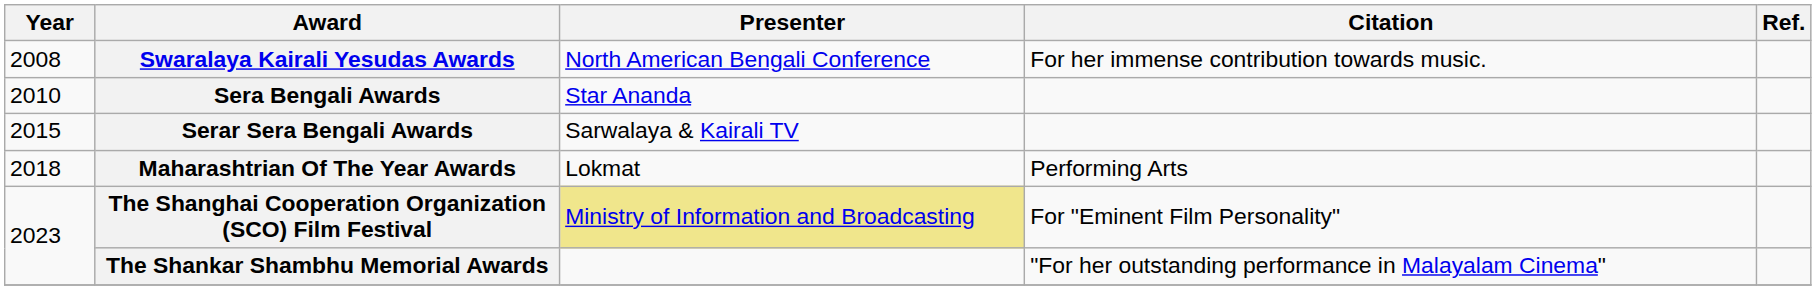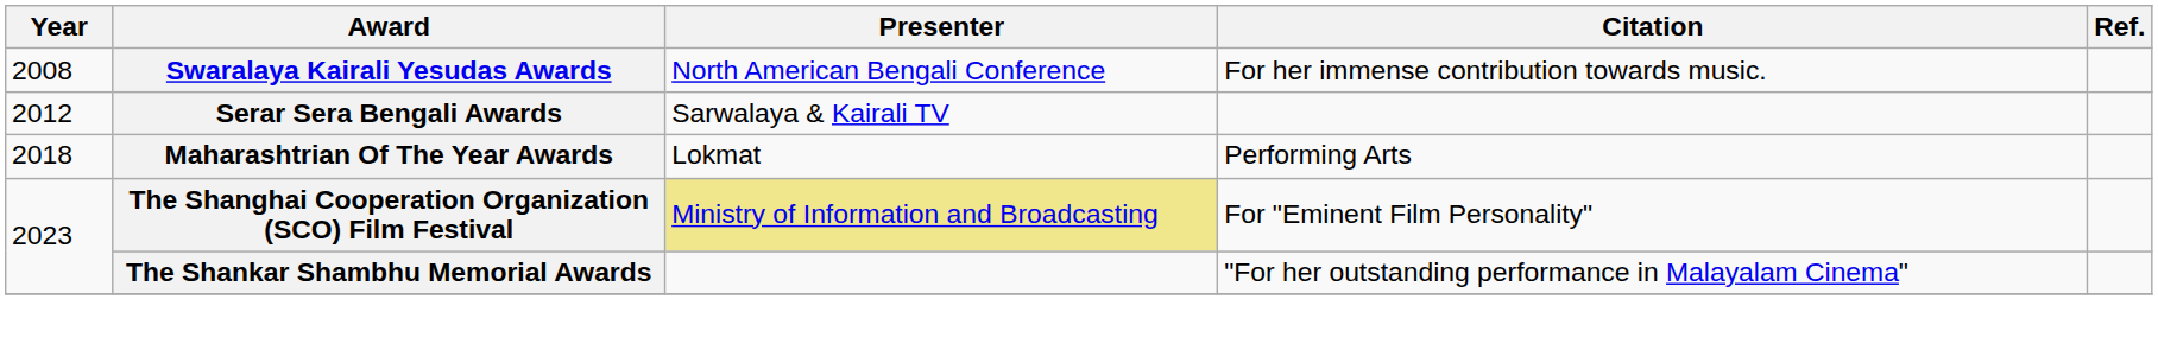- row: 2010 | Sera Bengali Awards | Star Ananda
Serar Sera Bengali Awards | Year: 2015 -> 2012
